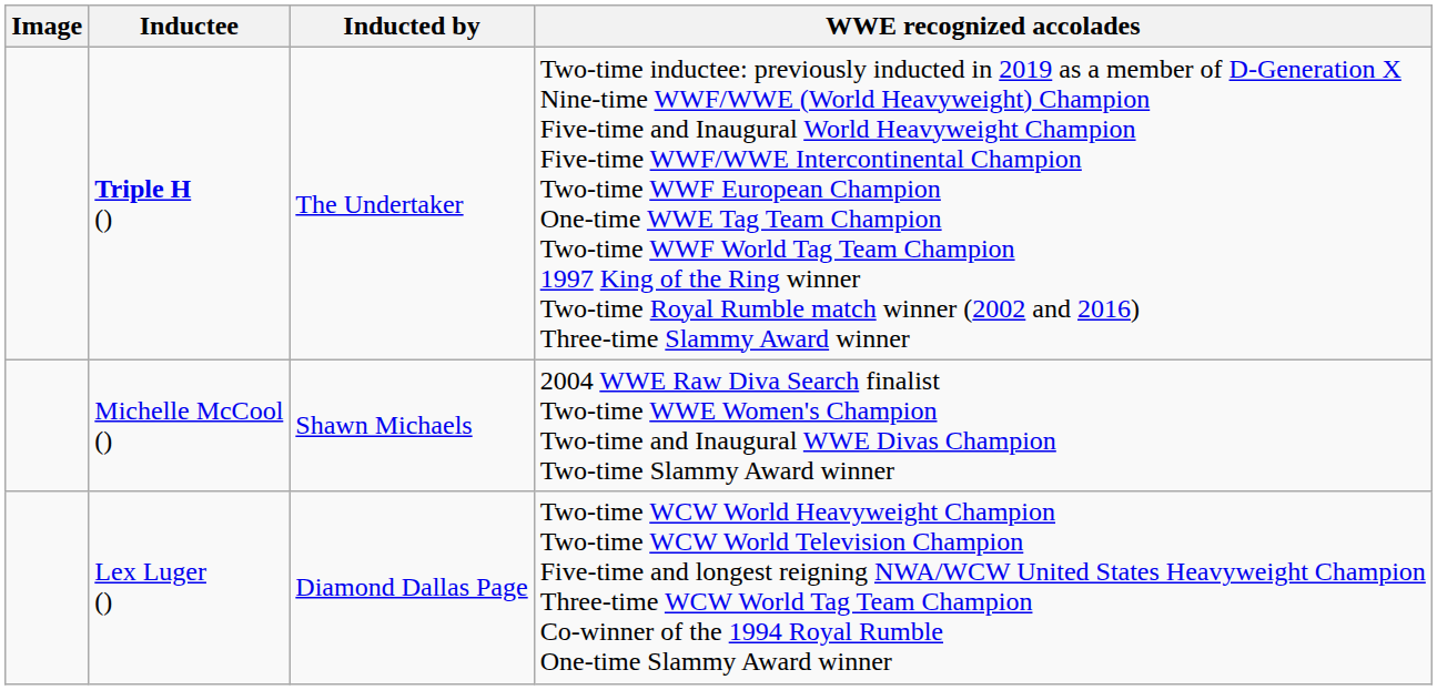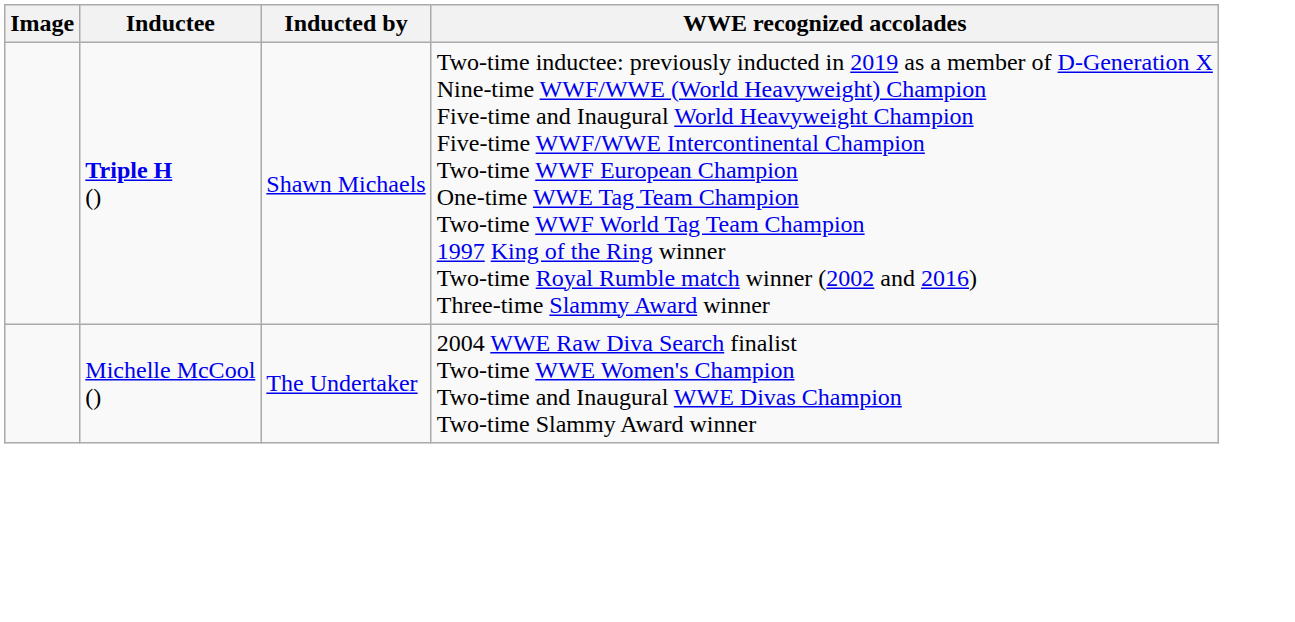Triple H () | Inducted by: The Undertaker -> Shawn Michaels
Michelle McCool () | Inducted by: Shawn Michaels -> The Undertaker
- row: Lex Luger () | Diamond Dallas Page | Two-time WCW World Heavyweight Champion Two-time WCW World Television Champion Five-time and longest reigning NWA/WCW United States Heavyweight Champion Three-time WCW World Tag Team Champion Co-winner of the 1994 Royal Rumble One-time Slammy Award winner
